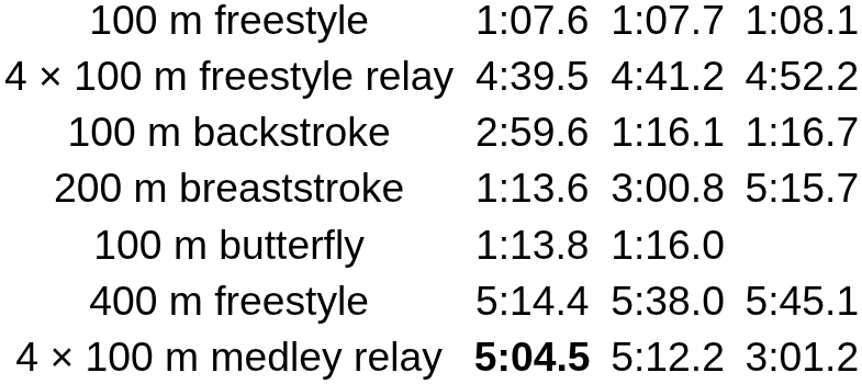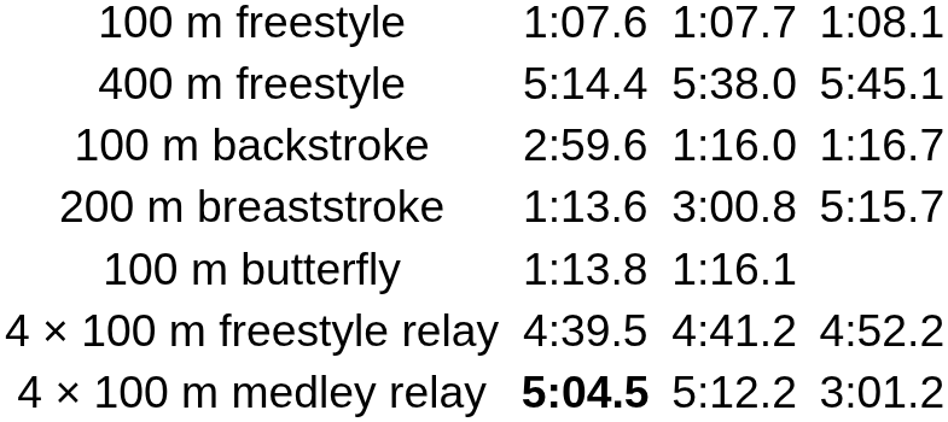rows swapped: 400 m freestyle <-> 4 × 100 m freestyle relay
100 m backstroke | column 5: 1:16.1 -> 1:16.0
100 m butterfly | column 5: 1:16.0 -> 1:16.1
